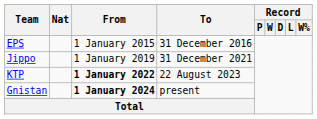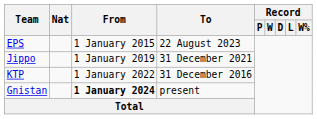EPS | To: 31 December 2016 -> 22 August 2023
KTP | From: bold -> normal
KTP | To: 22 August 2023 -> 31 December 2016
